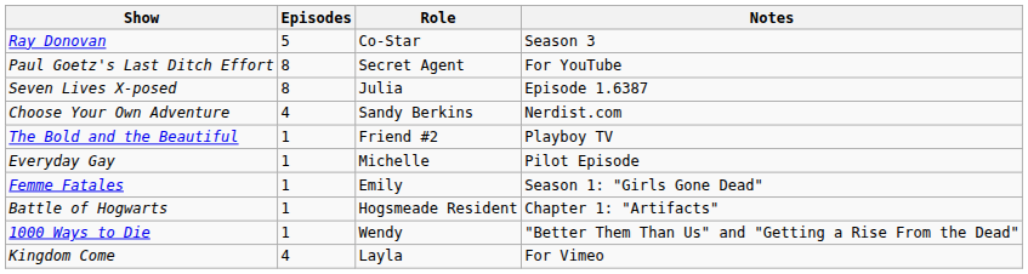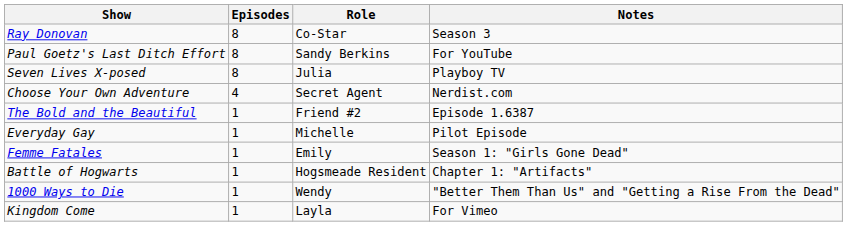Ray Donovan | Episodes: 5 -> 8
Paul Goetz's Last Ditch Effort | Role: Secret Agent -> Sandy Berkins
Seven Lives X-posed | Notes: Episode 1.6387 -> Playboy TV
Choose Your Own Adventure | Role: Sandy Berkins -> Secret Agent
The Bold and the Beautiful | Notes: Playboy TV -> Episode 1.6387
Kingdom Come | Episodes: 4 -> 1
